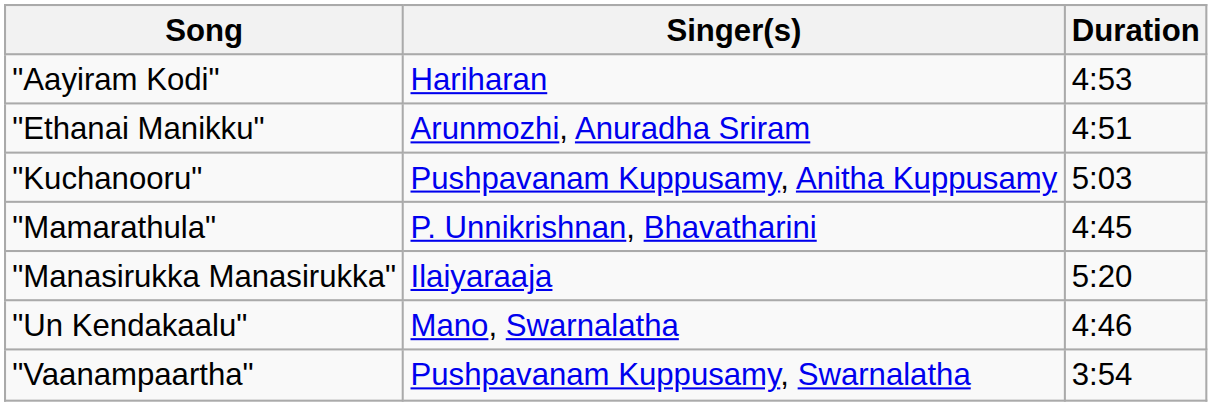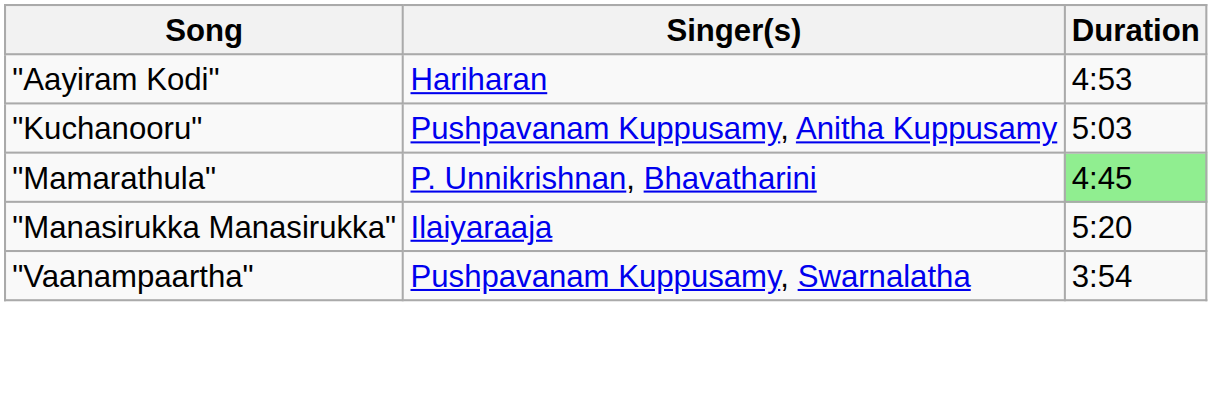- row: "Ethanai Manikku" | Arunmozhi, Anuradha Sriram | 4:51
"Mamarathula" | Duration: no background -> lightgreen background
- row: "Un Kendakaalu" | Mano, Swarnalatha | 4:46
